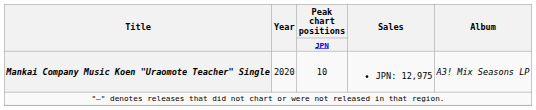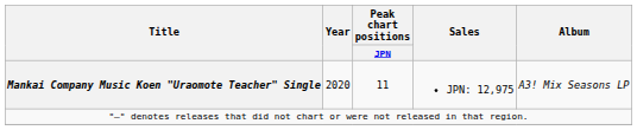Mankai Company Music Koen "Uraomote Teacher" Single | Peak chart positions / JPN: 10 -> 11
